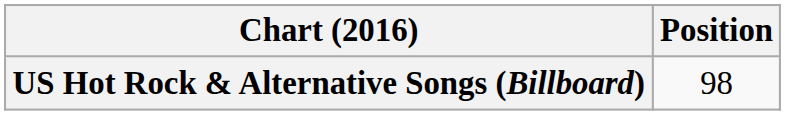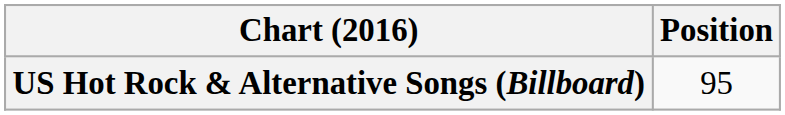US Hot Rock & Alternative Songs (Billboard) | Position: 98 -> 95
